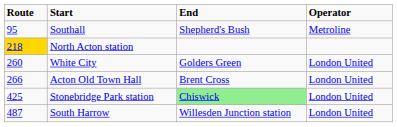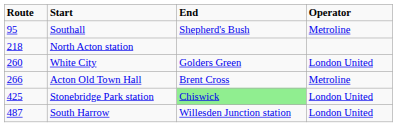North Acton station | Route: gold background -> no background
Acton Old Town Hall | Operator: London United -> Metroline
